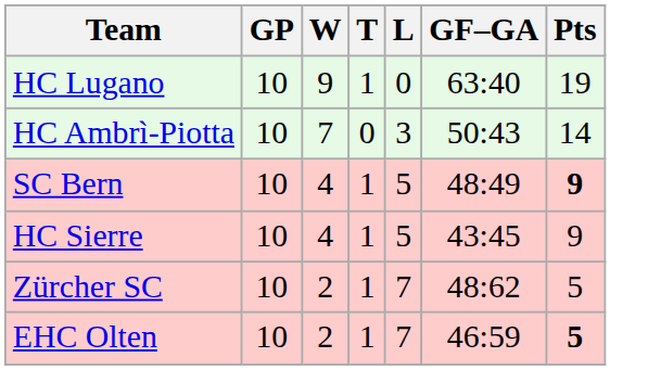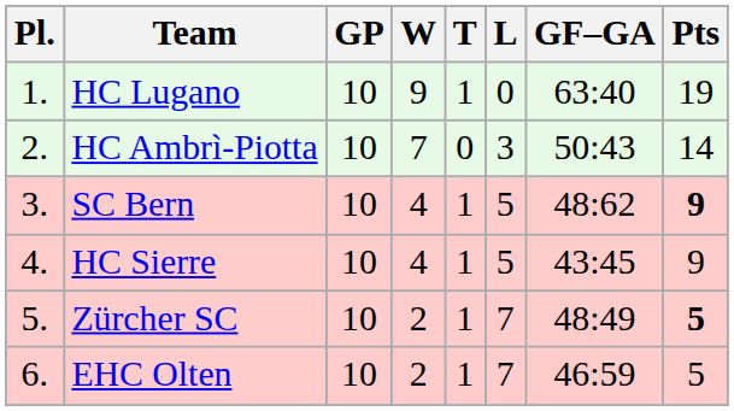+ column: Pl. | 1. | 2. | 3. | 4. | 5. | 6.
SC Bern | GF–GA: 48:49 -> 48:62
Zürcher SC | GF–GA: 48:62 -> 48:49
Zürcher SC | Pts: normal -> bold
EHC Olten | Pts: bold -> normal
